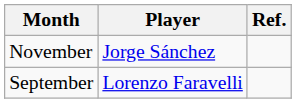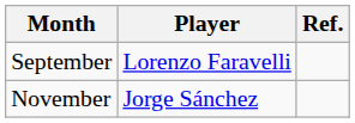rows swapped: September <-> November
